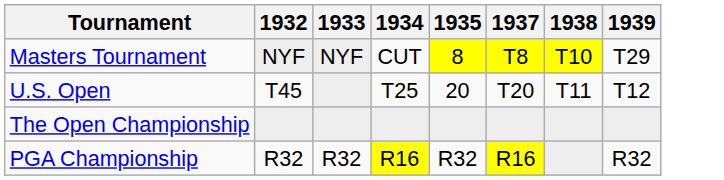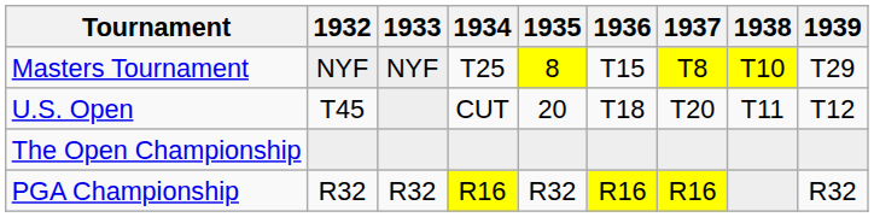+ column: 1936 | T15 | T18 | R16
Masters Tournament | 1934: CUT -> T25
U.S. Open | 1934: T25 -> CUT
